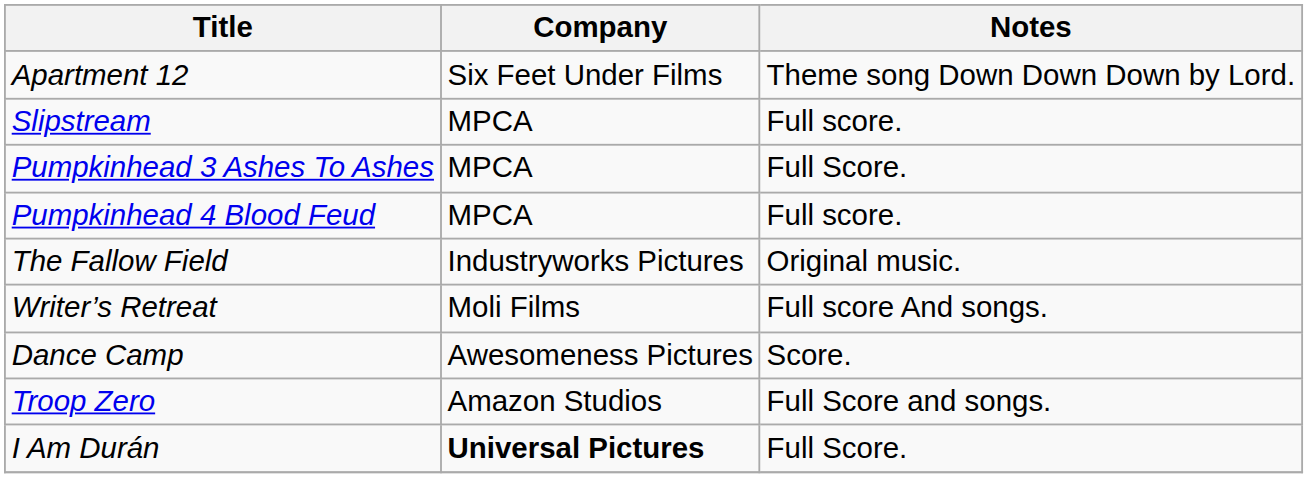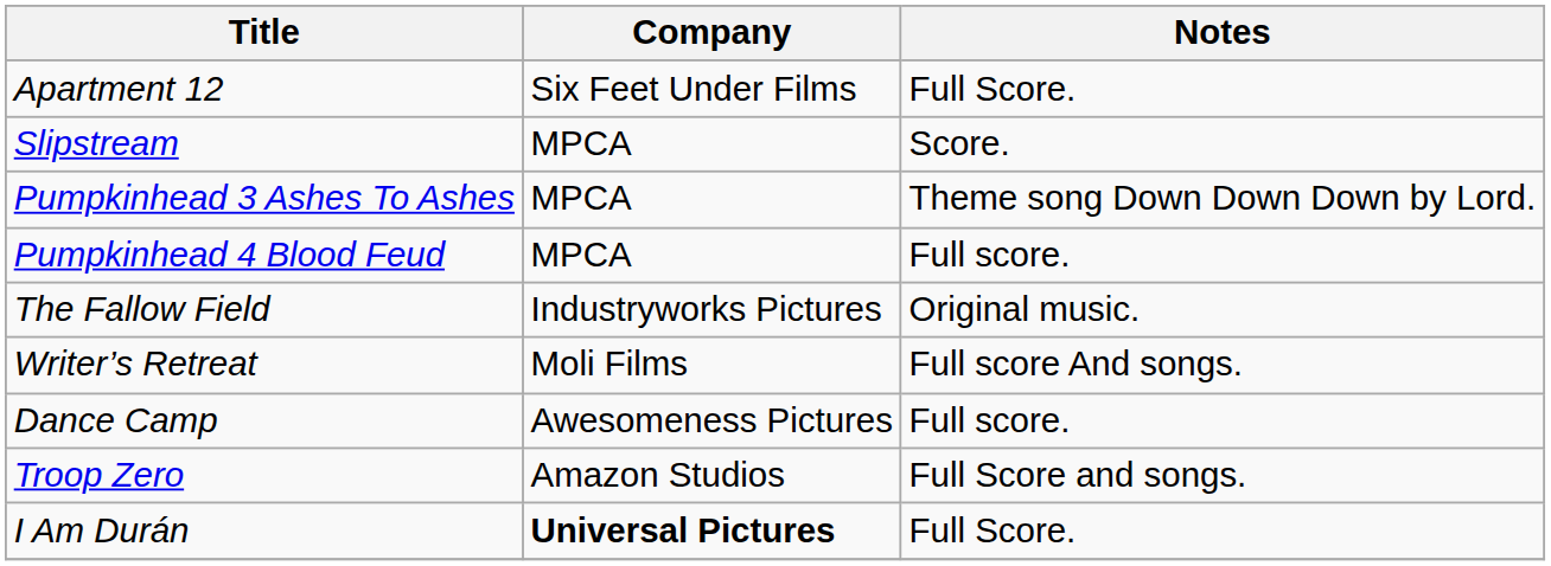Apartment 12 | Notes: Theme song Down Down Down by Lord. -> Full Score.
Slipstream | Notes: Full score. -> Score.
Pumpkinhead 3 Ashes To Ashes | Notes: Full Score. -> Theme song Down Down Down by Lord.
Dance Camp | Notes: Score. -> Full score.
